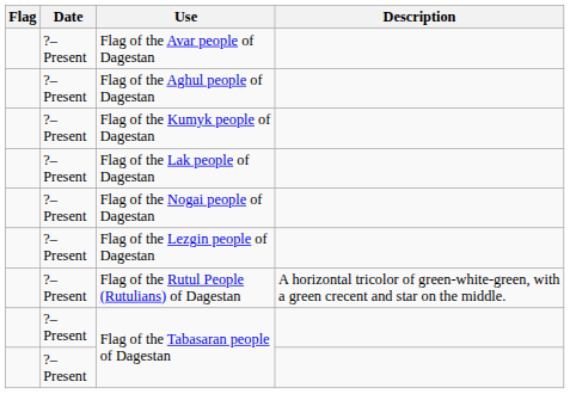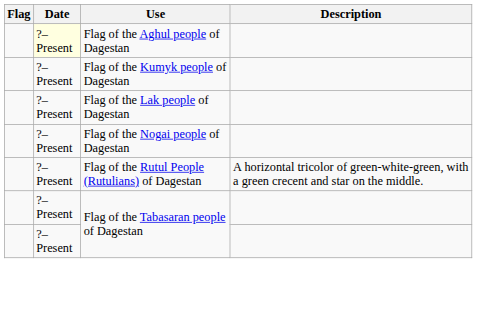- row: ?–Present | Flag of the Avar people of Dagestan
Flag of the Aghul people of Dagestan | Date: no background -> lightyellow background
- row: ?–Present | Flag of the Lezgin people of Dagestan
